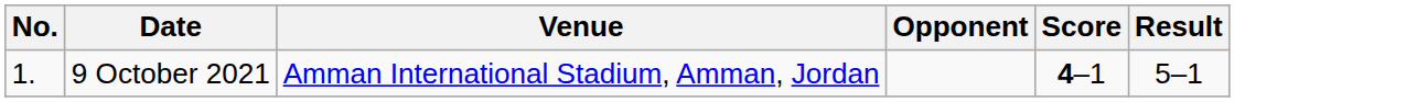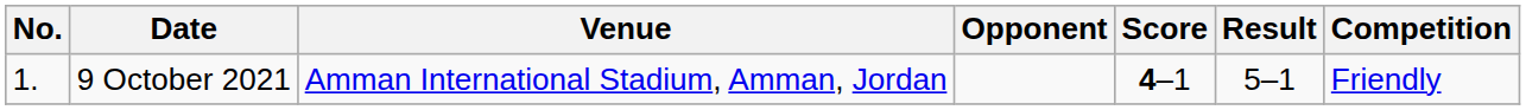+ column: Competition | Friendly
